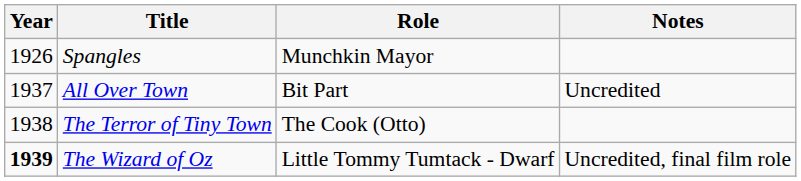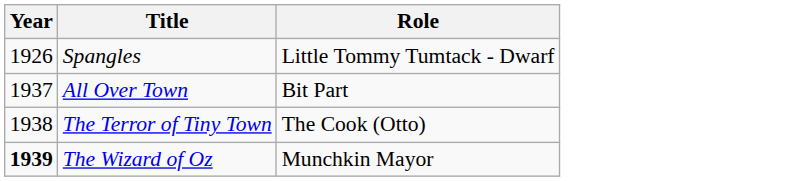- column: Notes | Uncredited | Uncredited, final film role
Spangles | Role: Munchkin Mayor -> Little Tommy Tumtack - Dwarf
The Wizard of Oz | Role: Little Tommy Tumtack - Dwarf -> Munchkin Mayor
